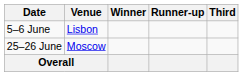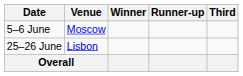5–6 June | Venue: Lisbon -> Moscow
25–26 June | Venue: Moscow -> Lisbon
